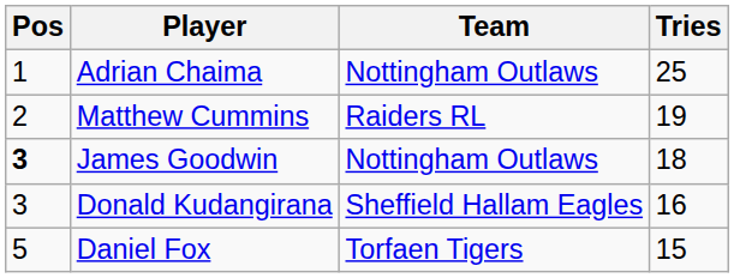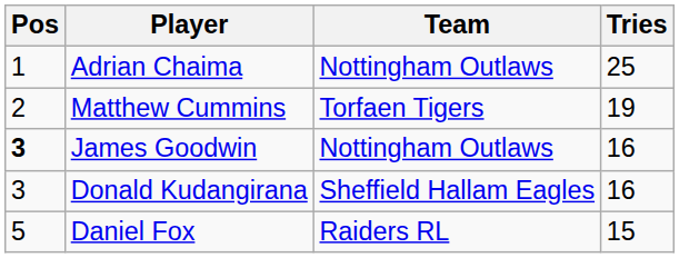Matthew Cummins | Team: Raiders RL -> Torfaen Tigers
James Goodwin | Tries: 18 -> 16
Daniel Fox | Team: Torfaen Tigers -> Raiders RL
